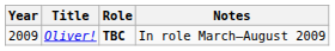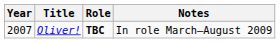Oliver! | Year: 2009 -> 2007
